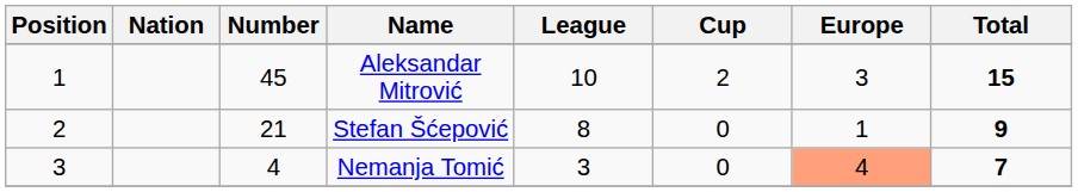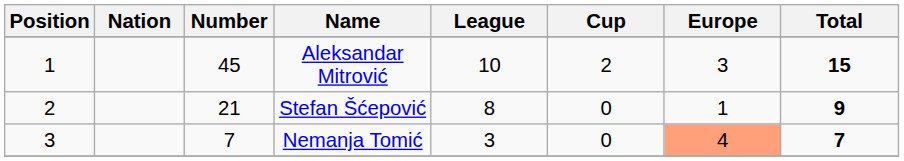Nemanja Tomić | Number: 4 -> 7
